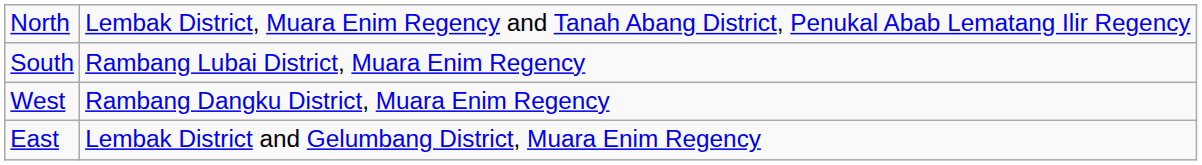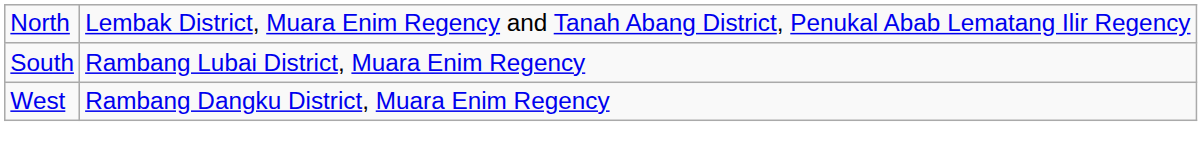- row: East | Lembak District and Gelumbang District, Muara Enim Regency
